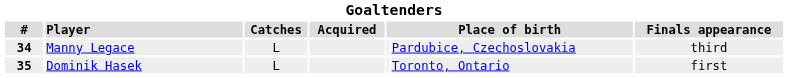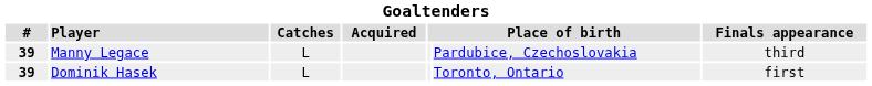Manny Legace | #: 34 -> 39
Dominik Hasek | #: 35 -> 39
